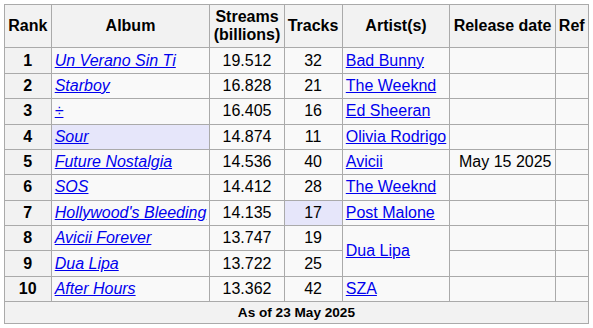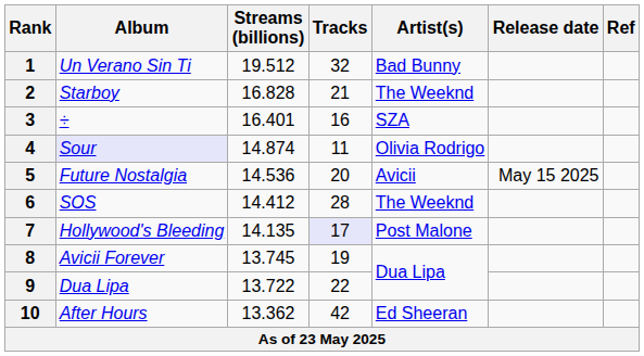3 | Streams (billions): 16.405 -> 16.401
3 | Artist(s): Ed Sheeran -> SZA
5 | Tracks: 40 -> 20
8 | Streams (billions): 13.747 -> 13.745
9 | Tracks: 25 -> 22
10 | Artist(s): SZA -> Ed Sheeran
